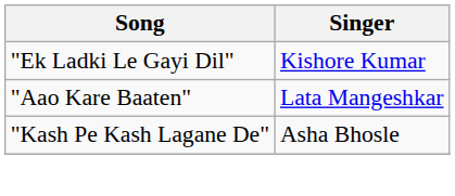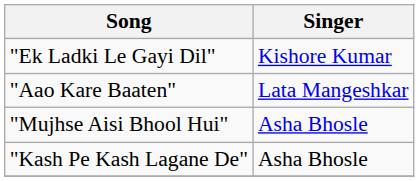+ row: "Mujhse Aisi Bhool Hui" | Asha Bhosle
